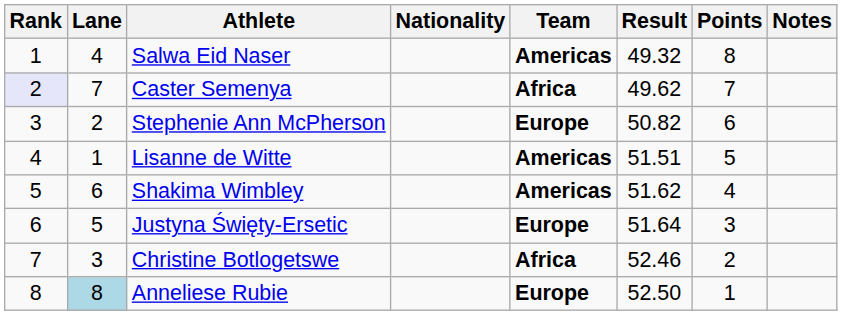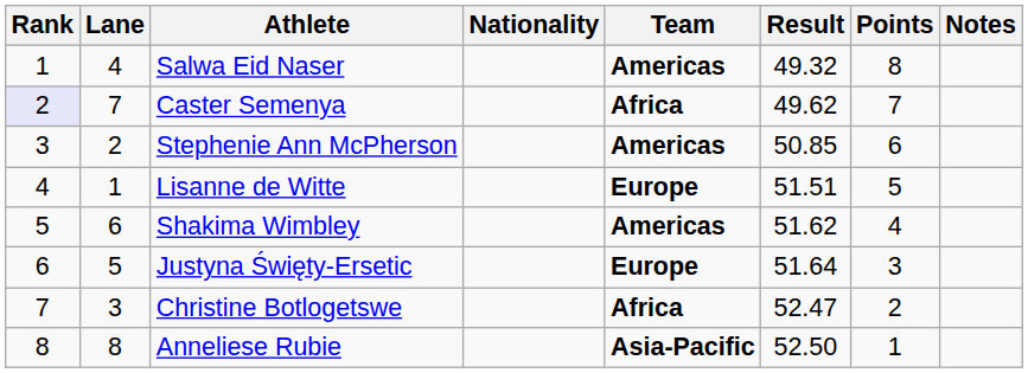Stephenie Ann McPherson | Team: Europe -> Americas
Stephenie Ann McPherson | Result: 50.82 -> 50.85
Lisanne de Witte | Team: Americas -> Europe
Christine Botlogetswe | Result: 52.46 -> 52.47
Anneliese Rubie | Lane: lightblue background -> no background
Anneliese Rubie | Team: Europe -> Asia-Pacific
